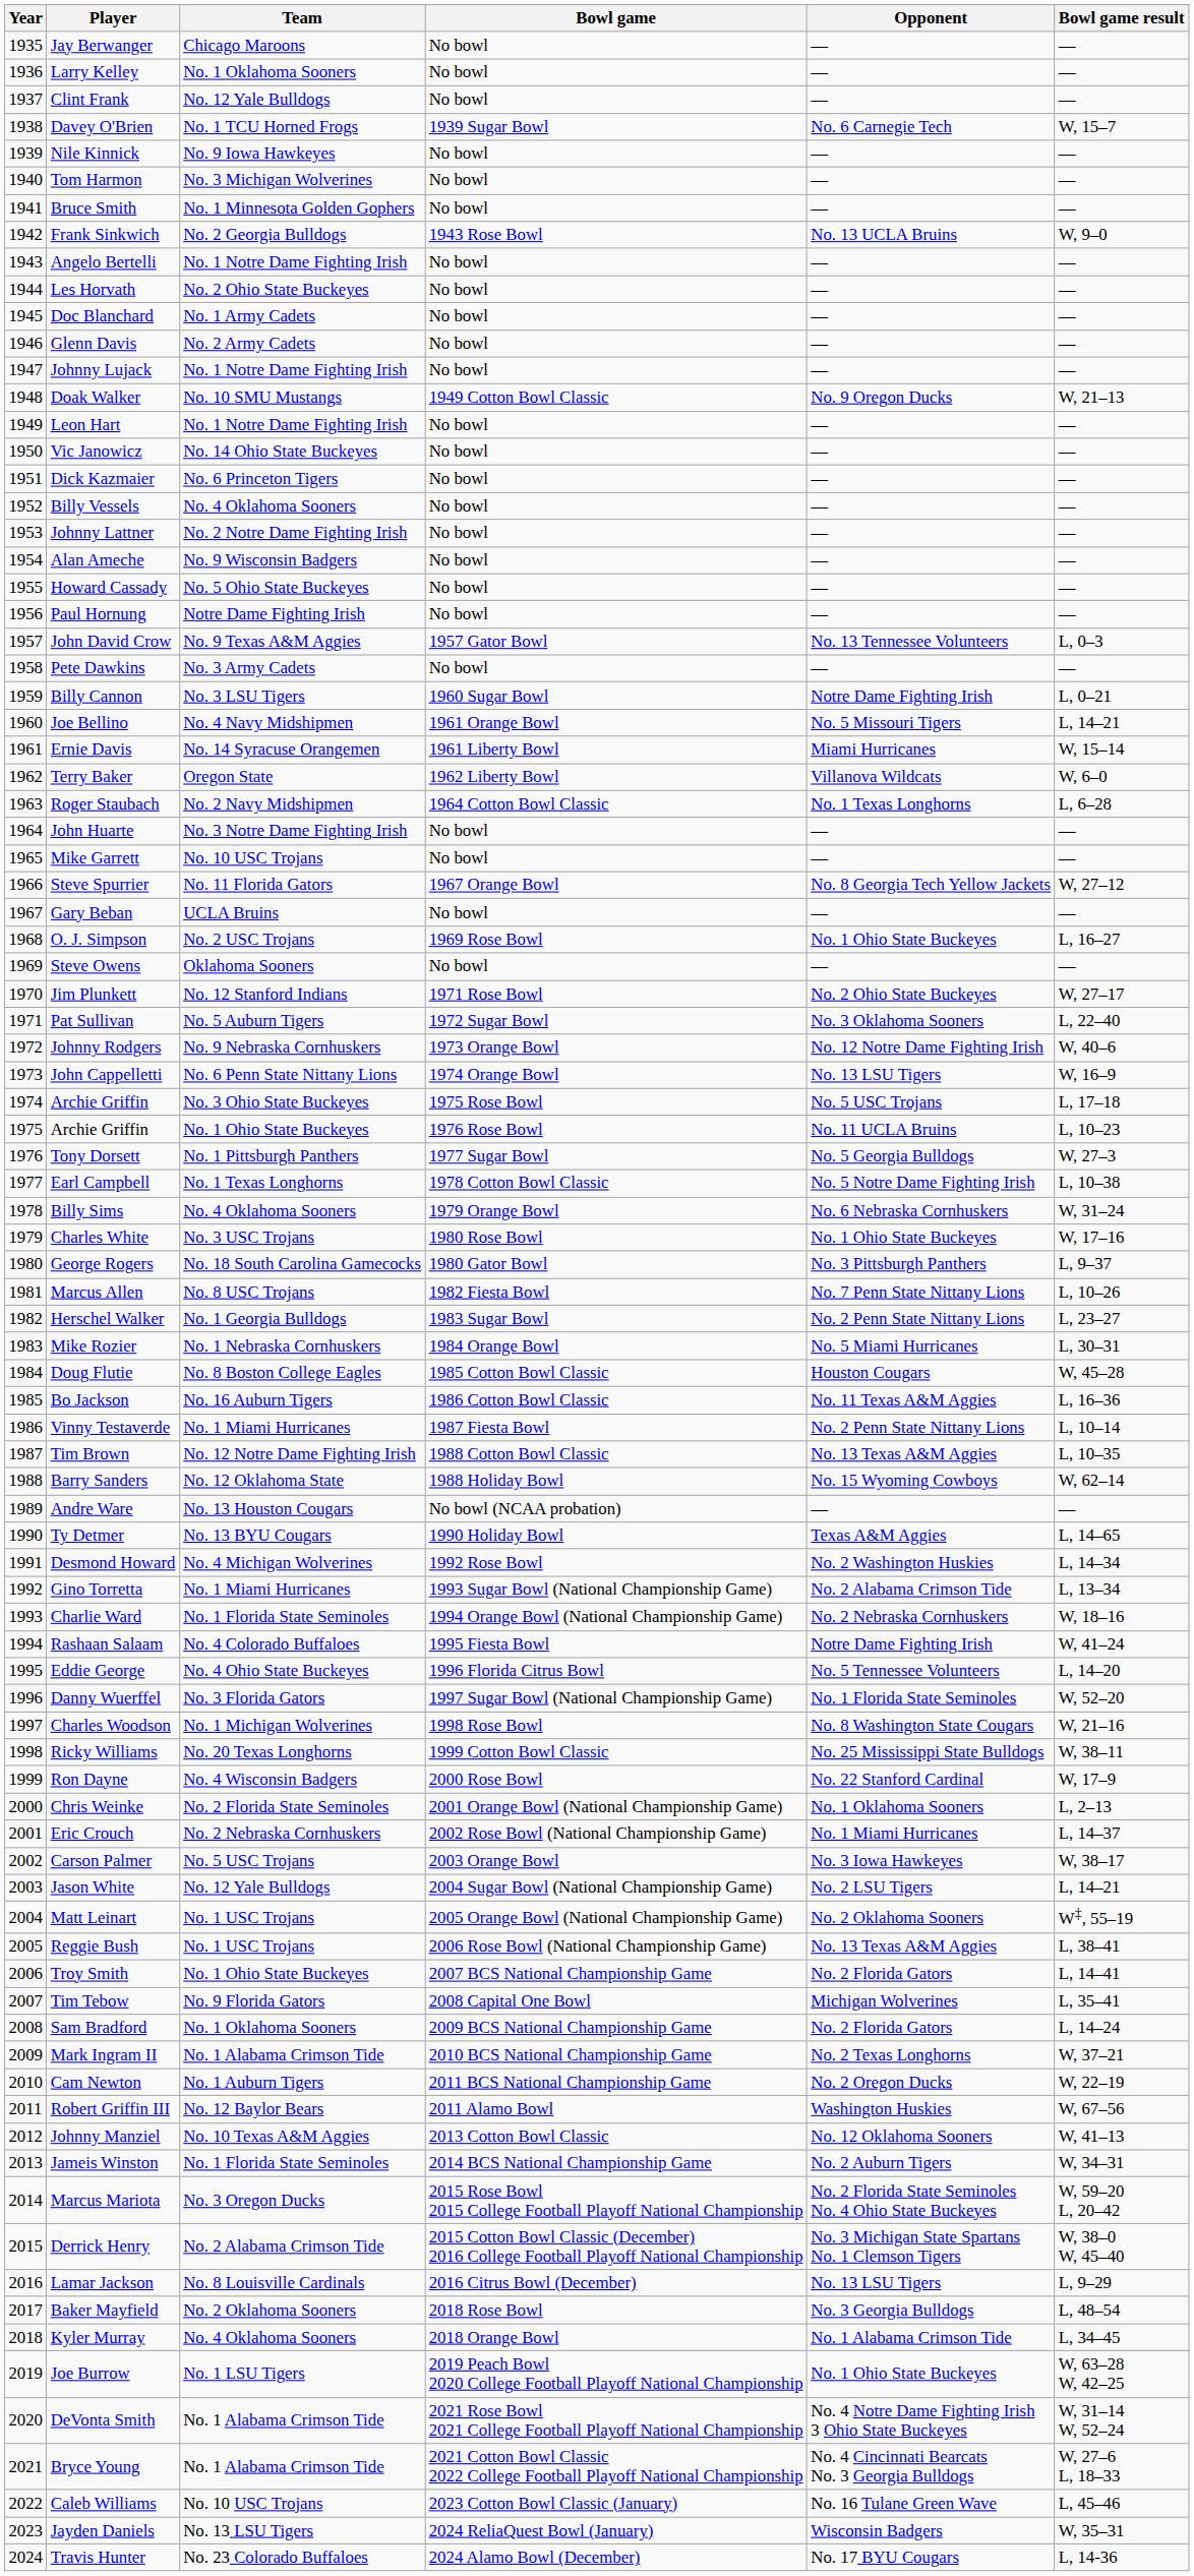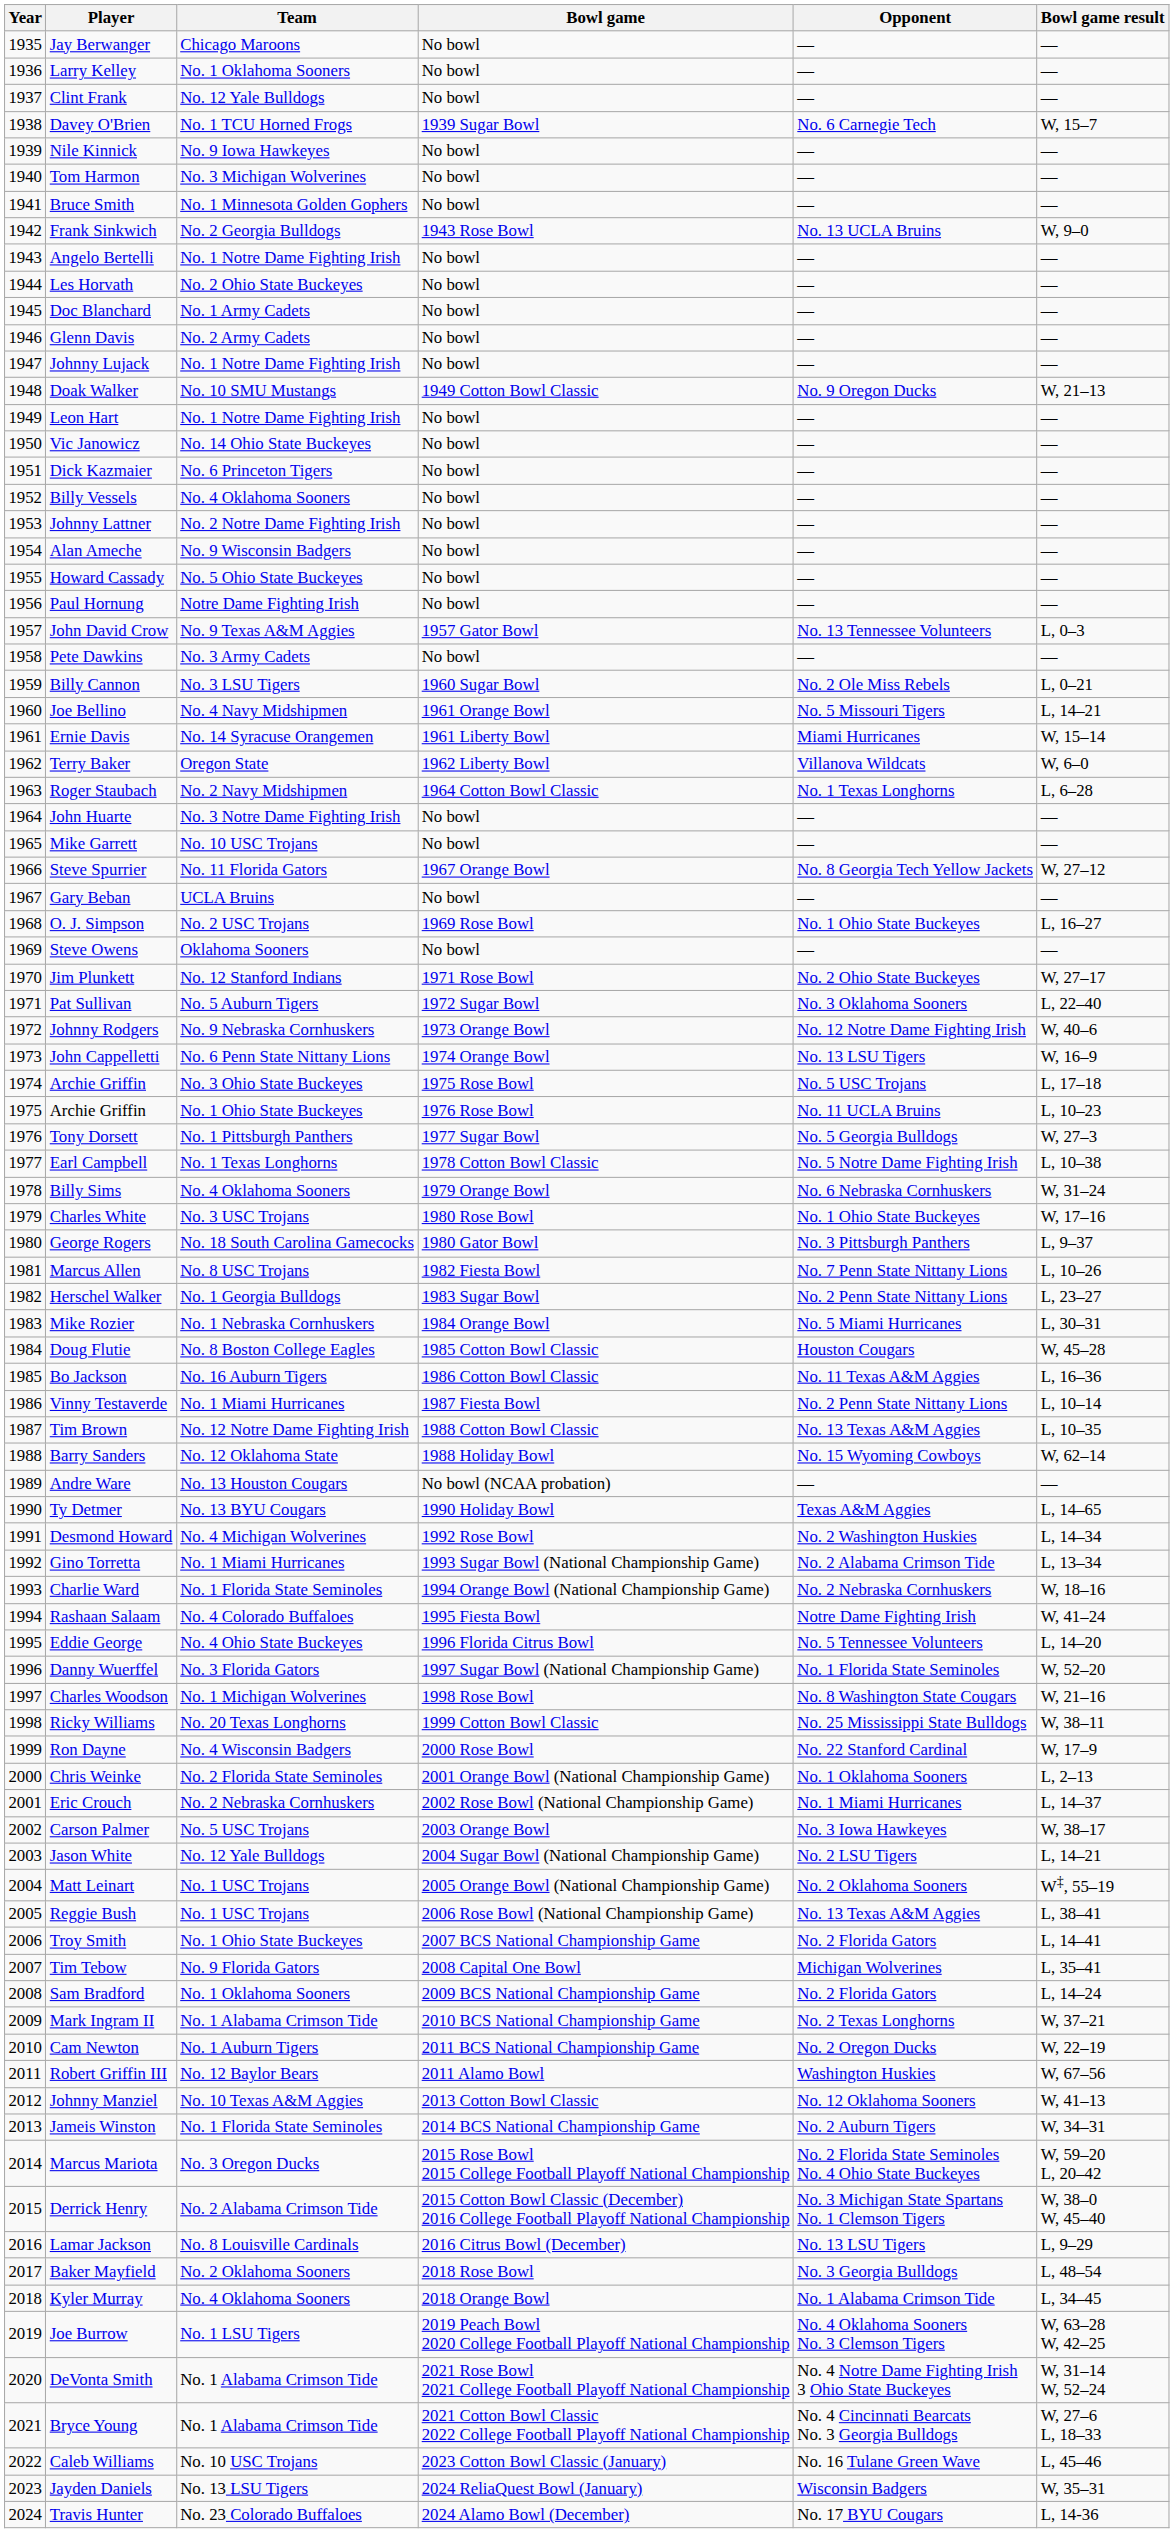Billy Cannon | Opponent: Notre Dame Fighting Irish -> No. 2 Ole Miss Rebels
Joe Burrow | Opponent: No. 1 Ohio State Buckeyes -> No. 4 Oklahoma Sooners No. 3 Clemson Tigers
